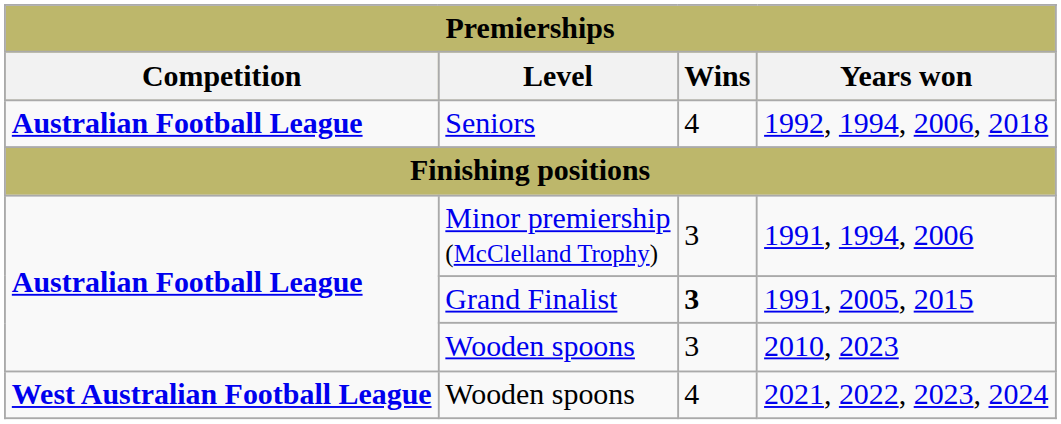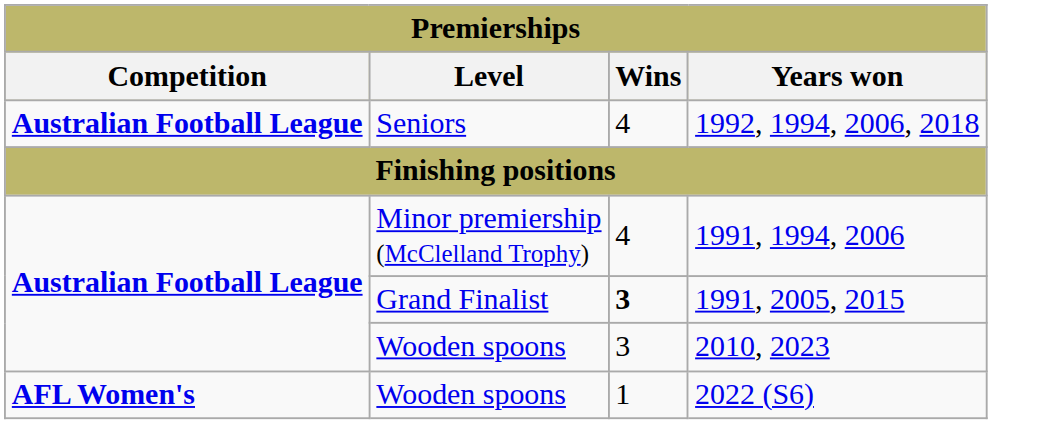1991, 1994, 2006 | Wins: 3 -> 4
+ row: AFL Women's | Wooden spoons | 1 | 2022 (S6)
- row: West Australian Football League | Wooden spoons | 4 | 2021, 2022, 2023, 2024
